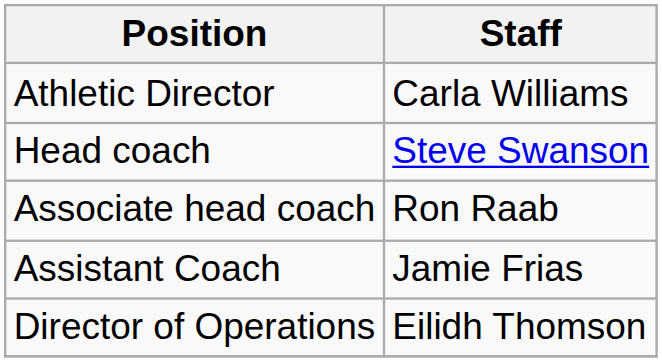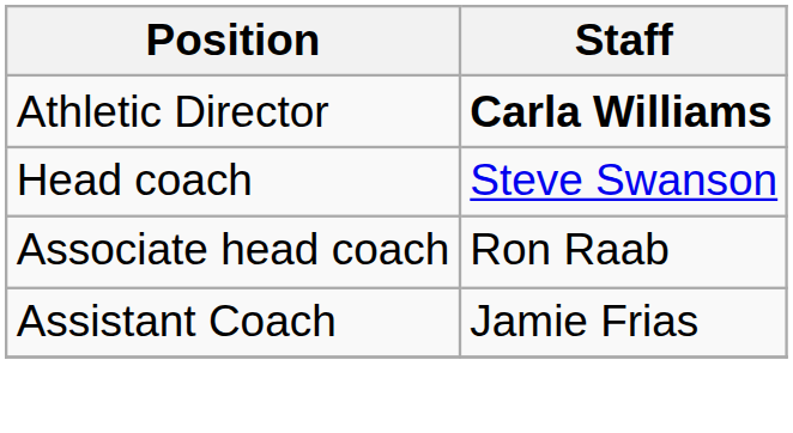Athletic Director | Staff: normal -> bold
- row: Director of Operations | Eilidh Thomson
